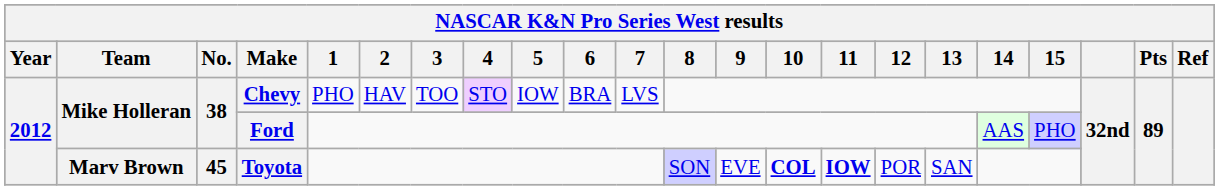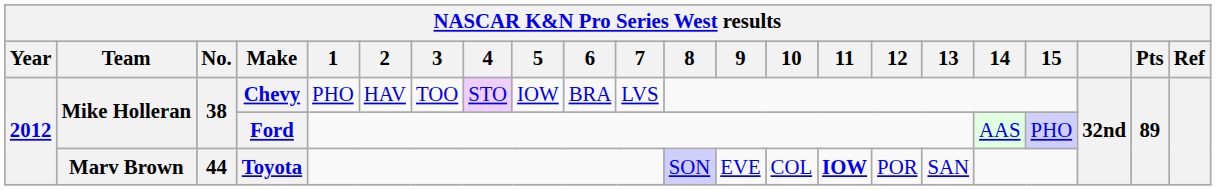Toyota | No.: 45 -> 44
Toyota | 10: bold -> normal
